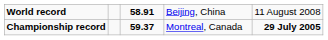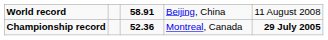Championship record | column 3: 59.37 -> 52.36
